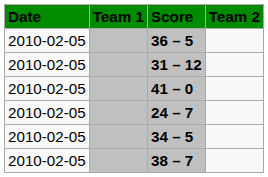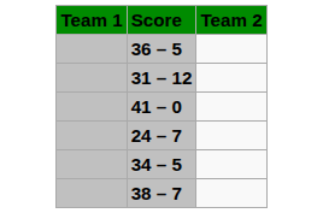- column: Date | 2010-02-05 | 2010-02-05 | 2010-02-05 | 2010-02-05 | 2010-02-05 | 2010-02-05
